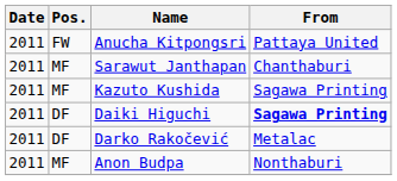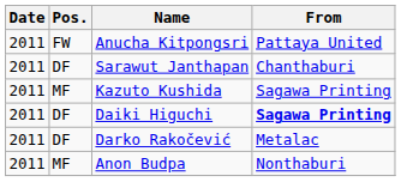Sarawut Janthapan | Pos.: MF -> DF
